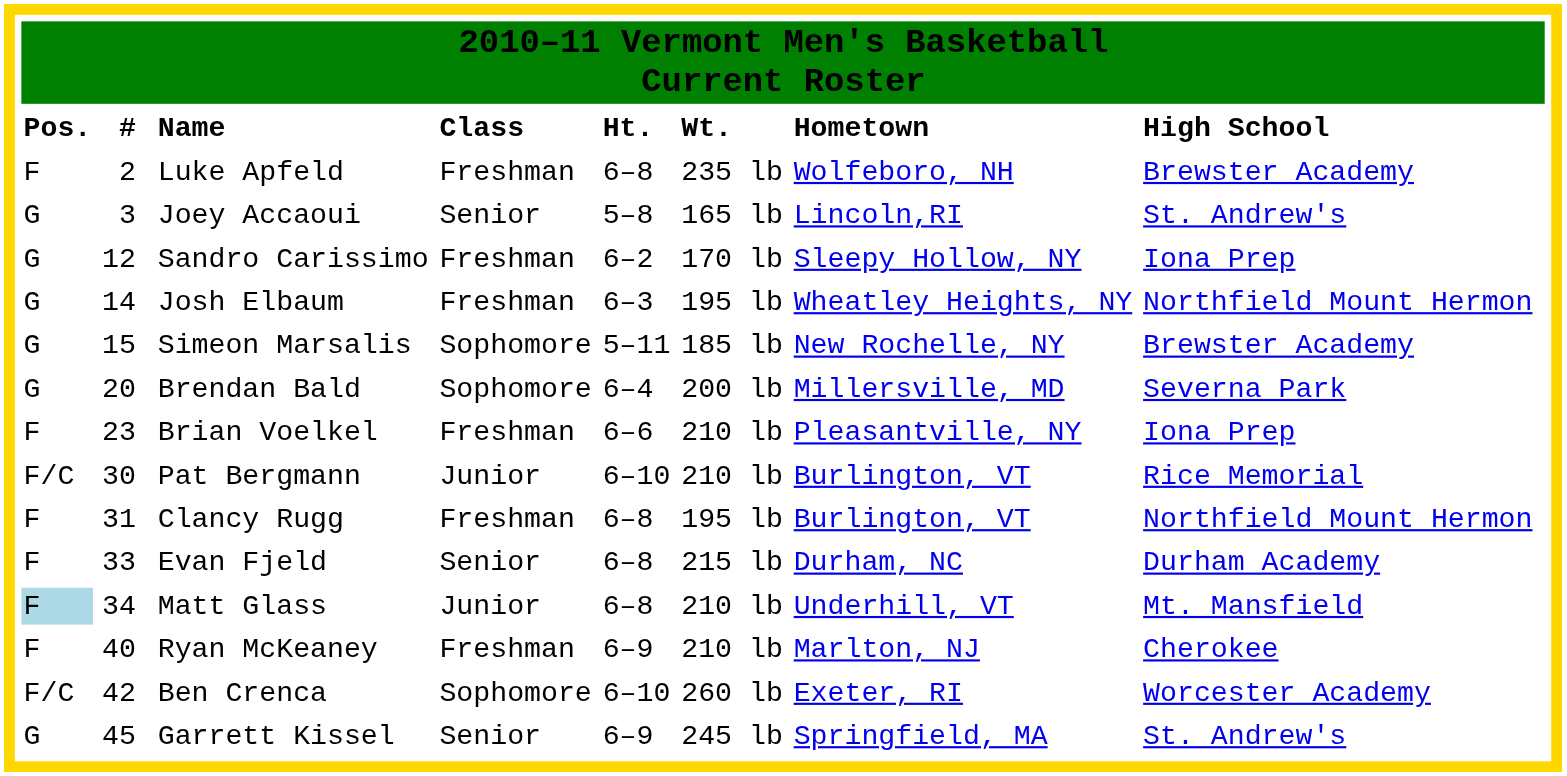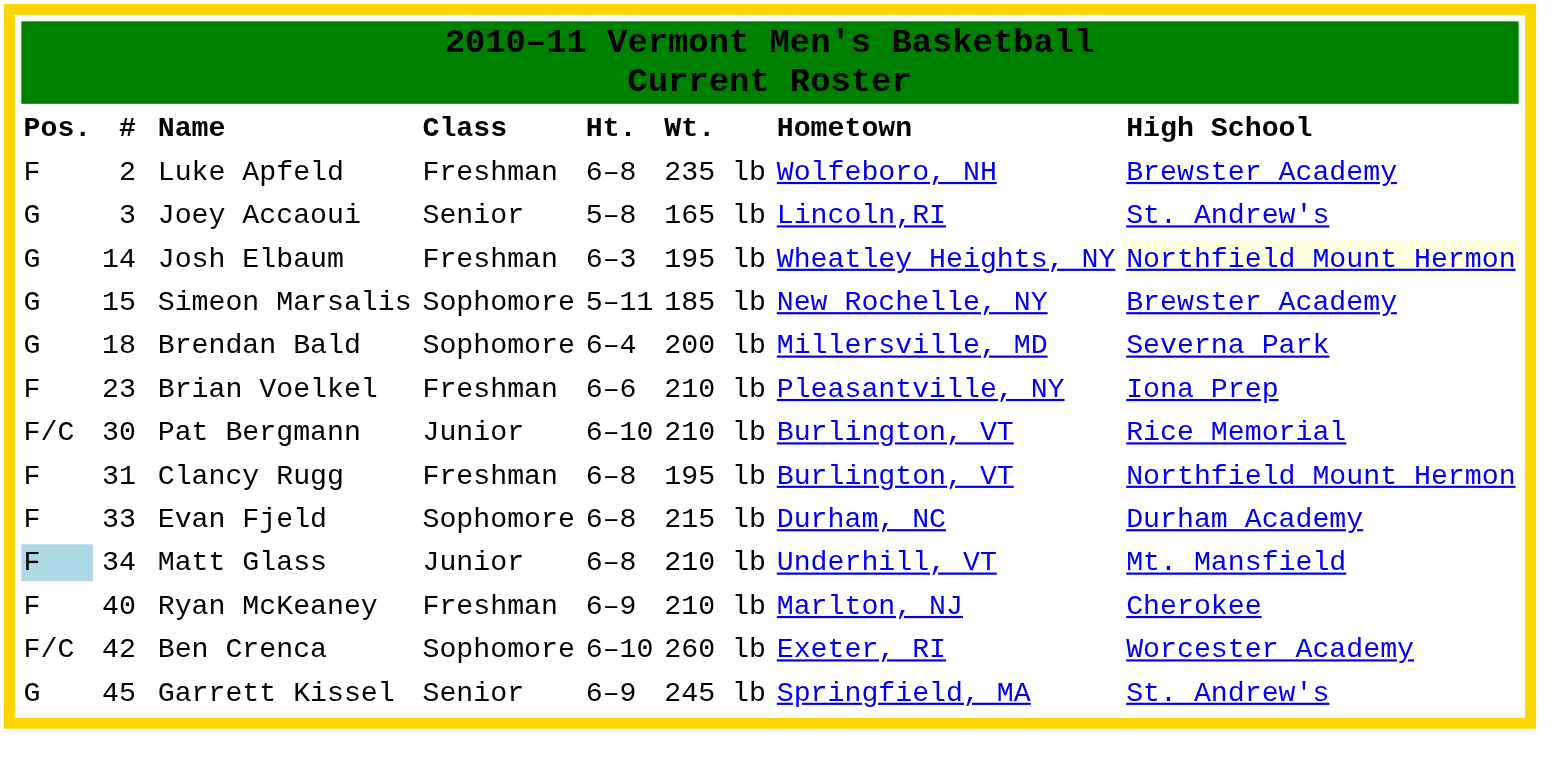- row: G | 12 | Sandro Carissimo | Freshman | 6–2 | 170 lb | Sleepy Hollow, NY | Iona Prep
Josh Elbaum | column 9: no background -> lightyellow background
Brendan Bald | column 2: 20 -> 18
Evan Fjeld | column 5: Senior -> Sophomore
